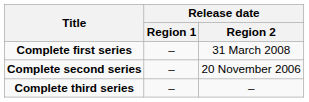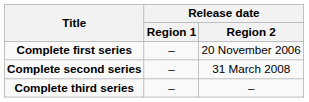Complete first series | Release date / Region 2: 31 March 2008 -> 20 November 2006
Complete second series | Release date / Region 2: 20 November 2006 -> 31 March 2008
